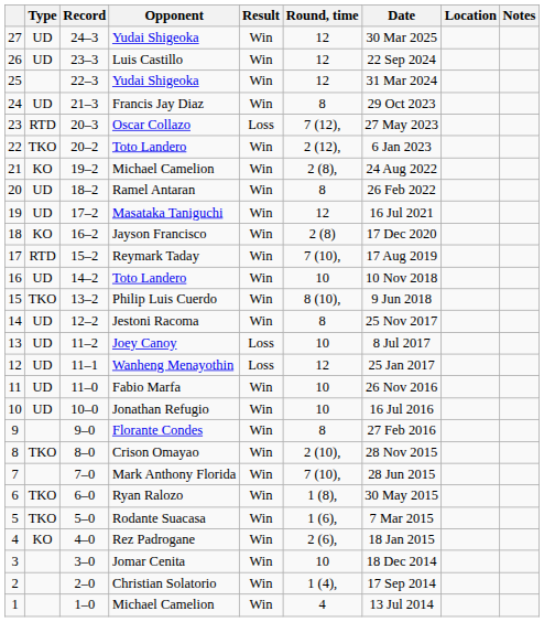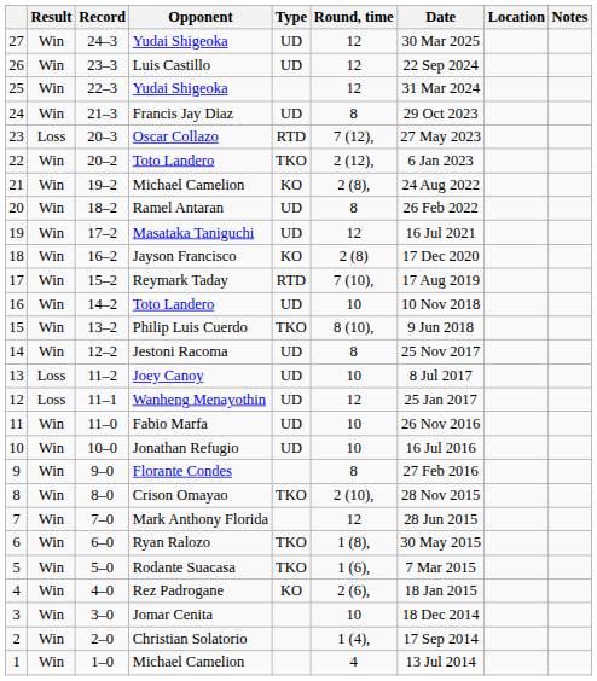columns swapped: Result <-> Type
7 | Round, time: 7 (10), -> 12
